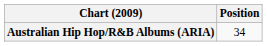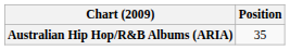Australian Hip Hop/R&B Albums (ARIA) | Position: 34 -> 35
